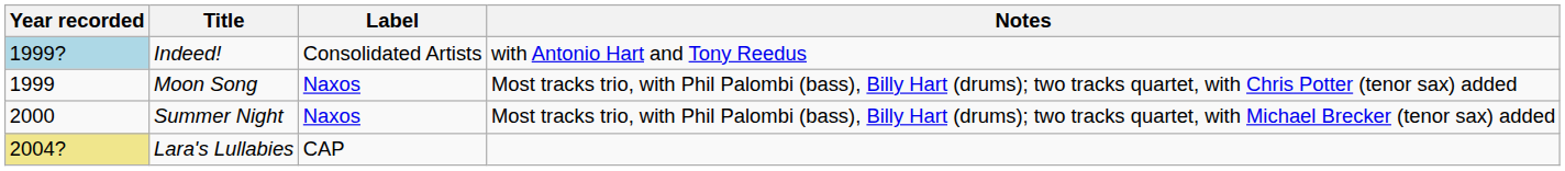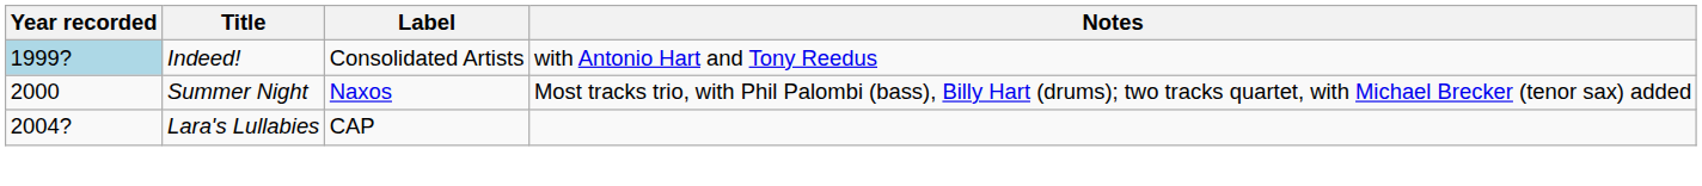- row: 1999 | Moon Song | Naxos | Most tracks trio, with Phil Palombi (bass), Billy Hart (drums); two tracks quartet, with Chris Potter (tenor sax) added
Lara's Lullabies | Year recorded: khaki background -> no background
